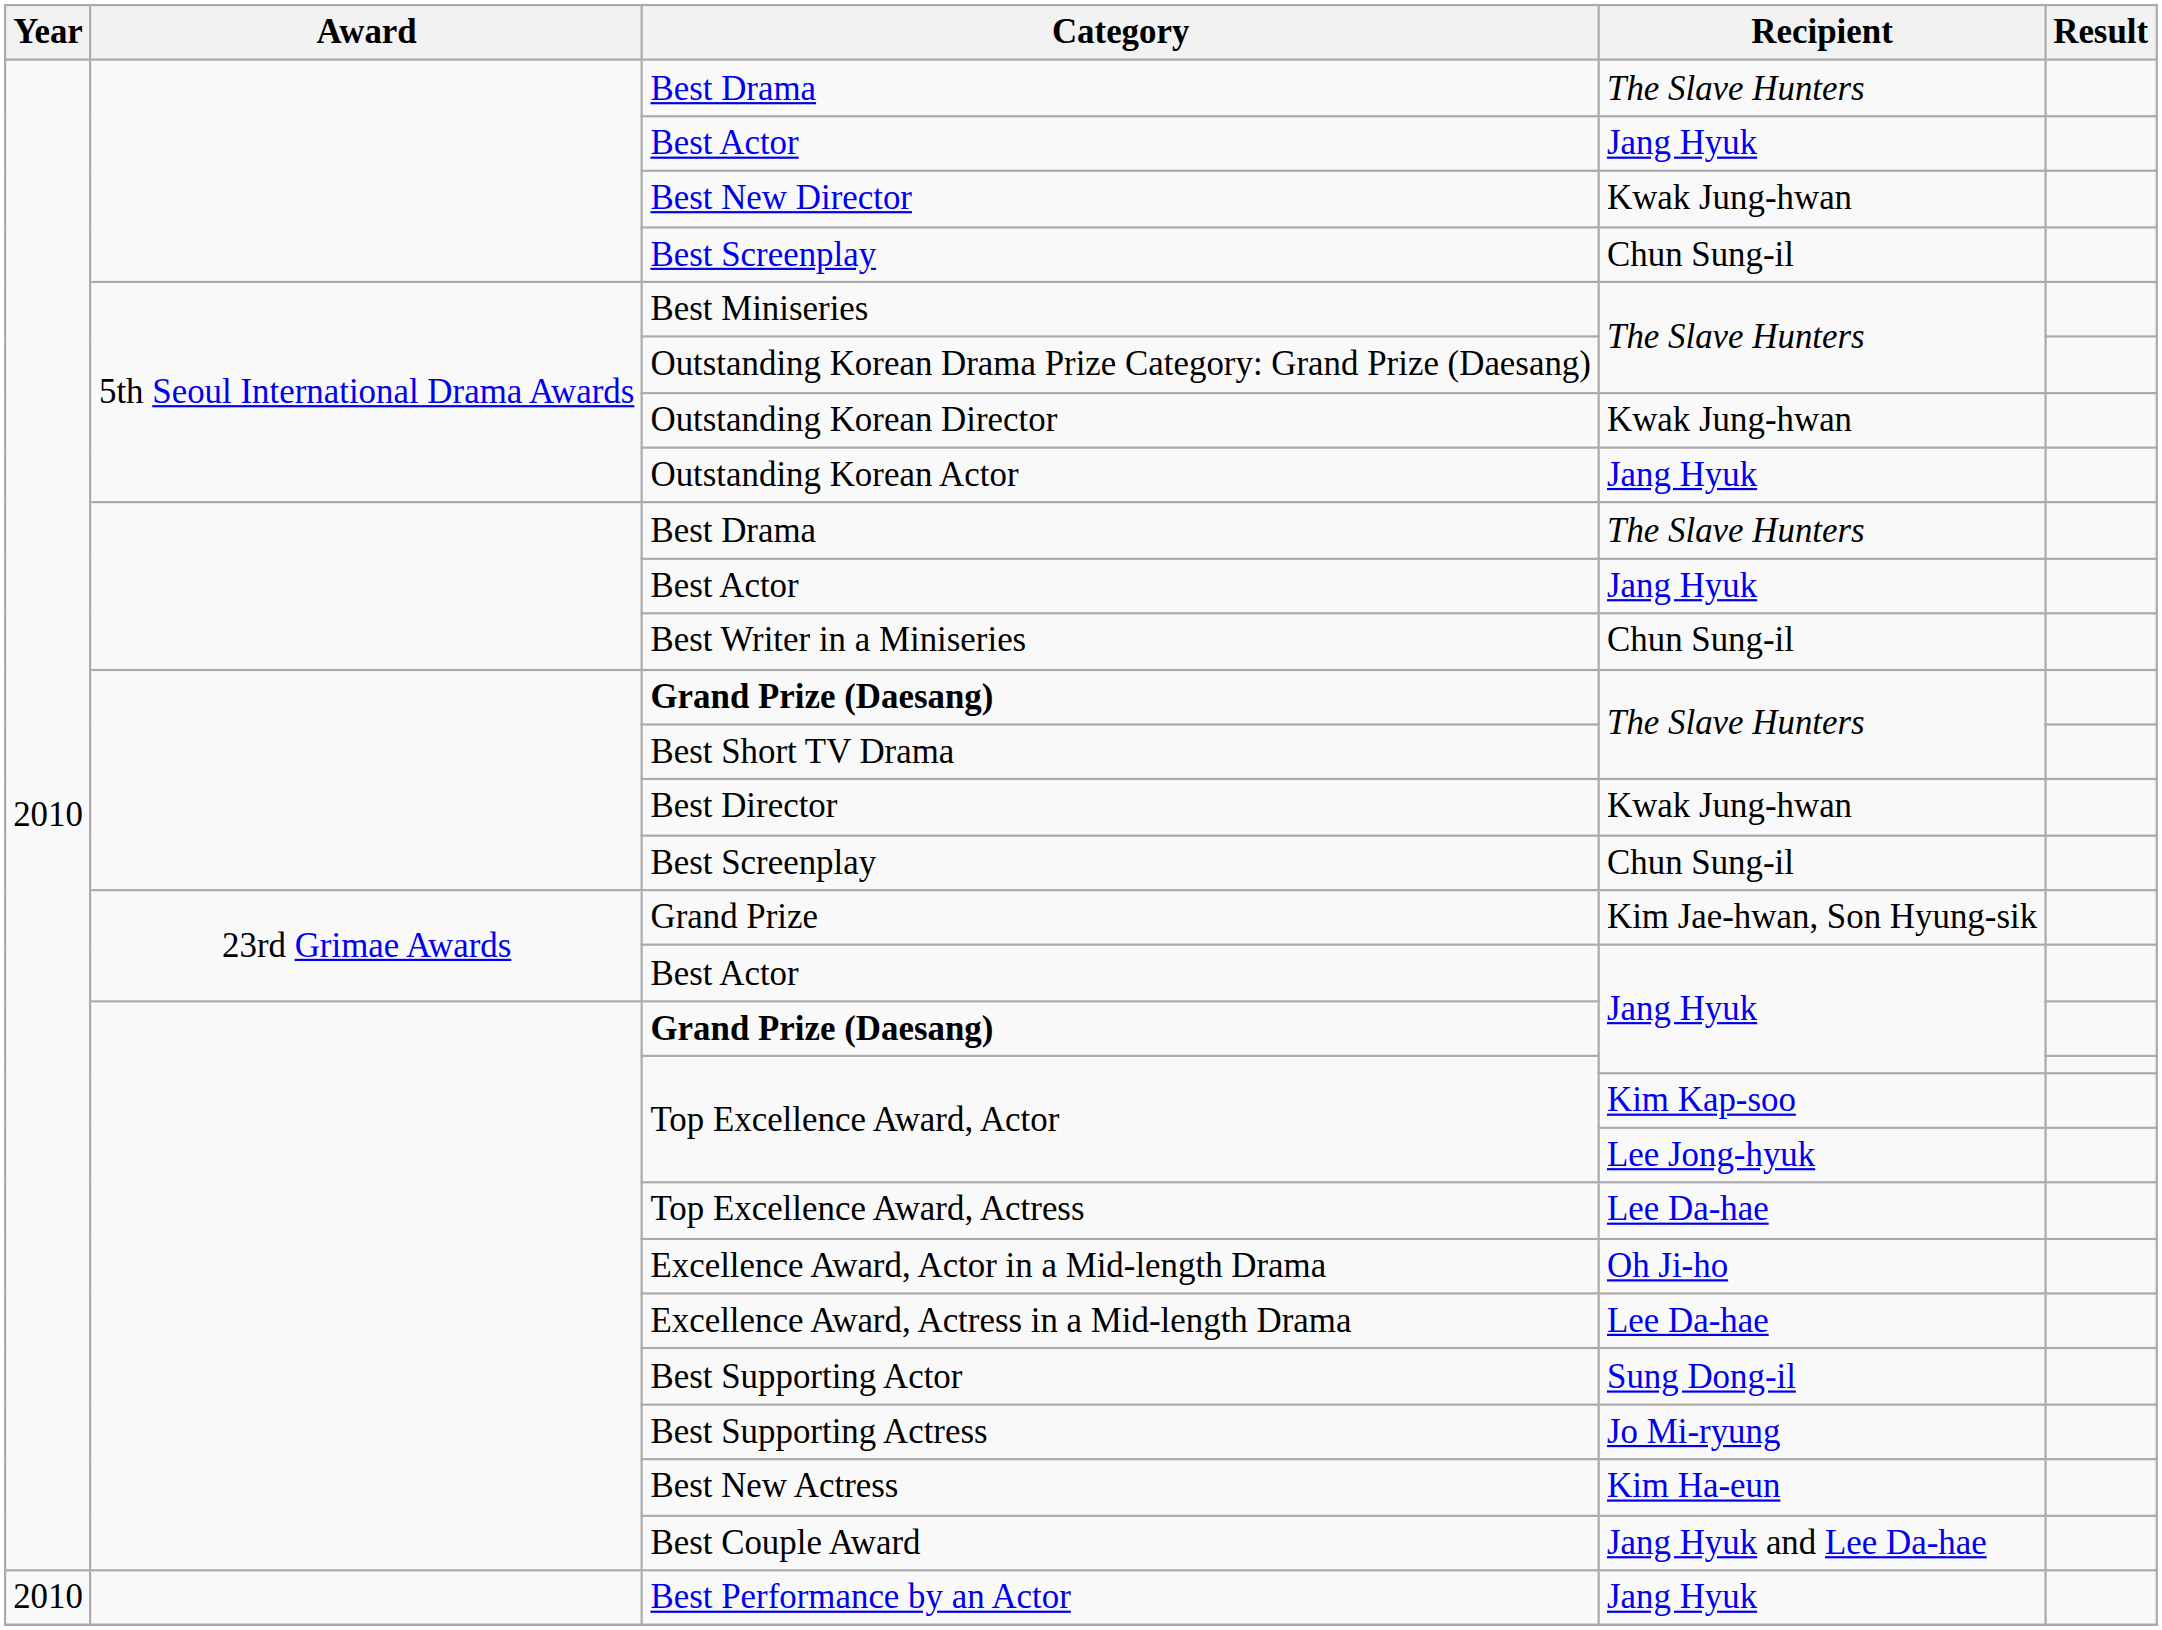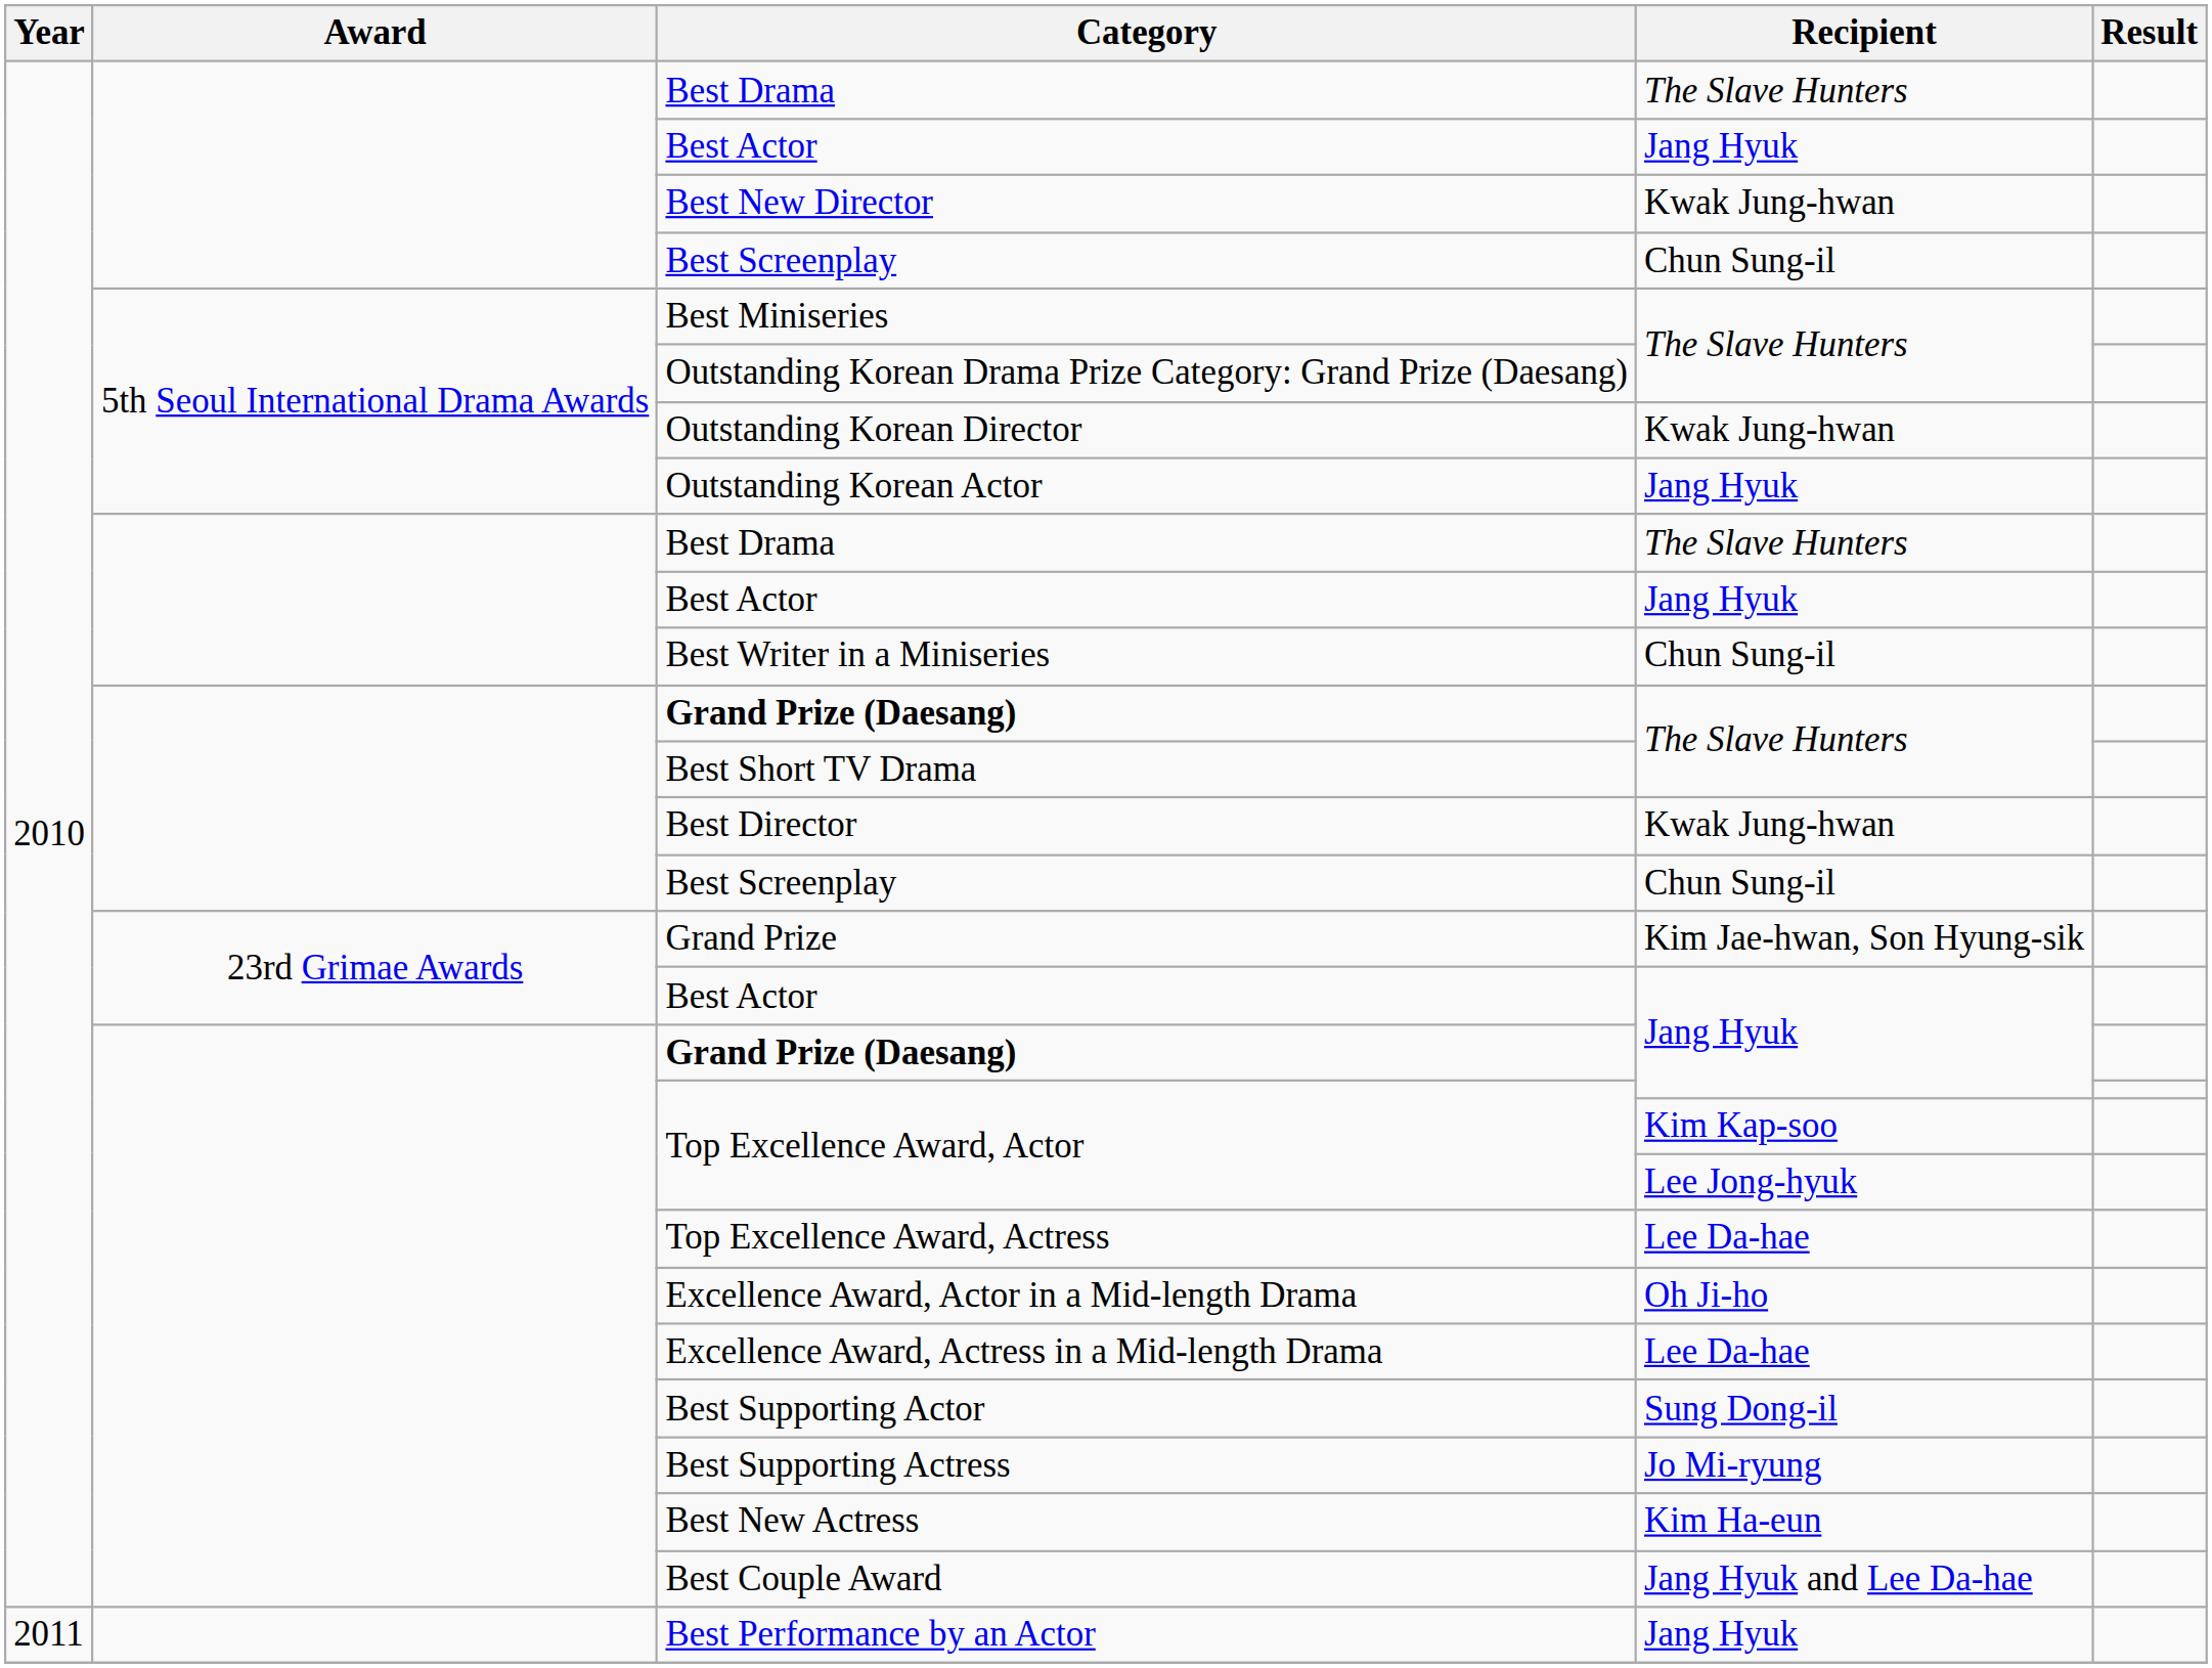Best Performance by an Actor | Year: 2010 -> 2011
